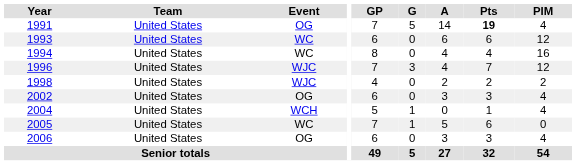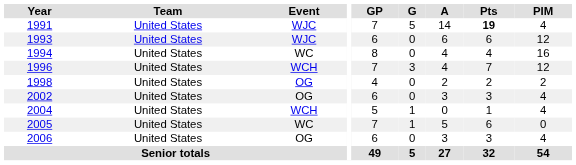1991 | Event: OG -> WJC
1993 | Event: WC -> WJC
1996 | Event: WJC -> WCH
1998 | Event: WJC -> OG
